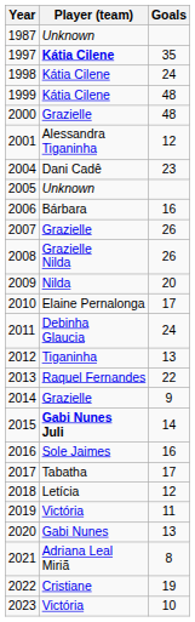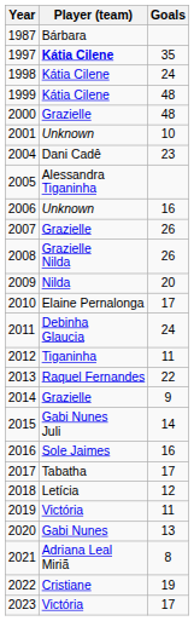1987 | Player (team): Unknown -> Bárbara
2001 | Player (team): Alessandra Tiganinha -> Unknown
2001 | Goals: 12 -> 10
2005 | Player (team): Unknown -> Alessandra Tiganinha
2006 | Player (team): Bárbara -> Unknown
2012 | Goals: 13 -> 11
2015 | Player (team): bold -> normal
2023 | Goals: 10 -> 17
